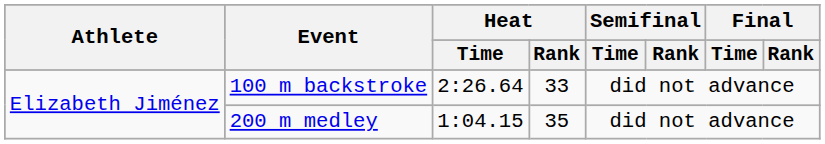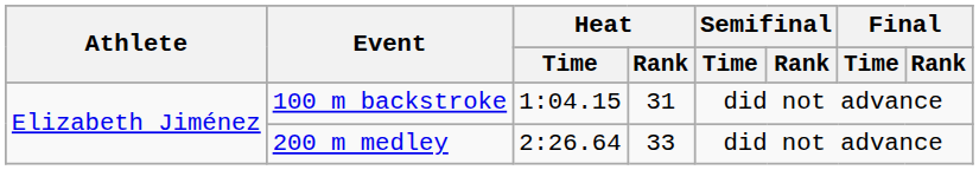100 m backstroke | Heat / Time: 2:26.64 -> 1:04.15
100 m backstroke | Heat / Rank: 33 -> 31
200 m medley | Heat / Time: 1:04.15 -> 2:26.64
200 m medley | Heat / Rank: 35 -> 33
